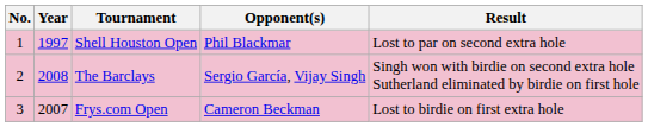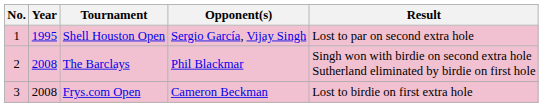Shell Houston Open | Year: 1997 -> 1995
Shell Houston Open | Opponent(s): Phil Blackmar -> Sergio García, Vijay Singh
The Barclays | Opponent(s): Sergio García, Vijay Singh -> Phil Blackmar
Frys.com Open | Year: 2007 -> 2008
